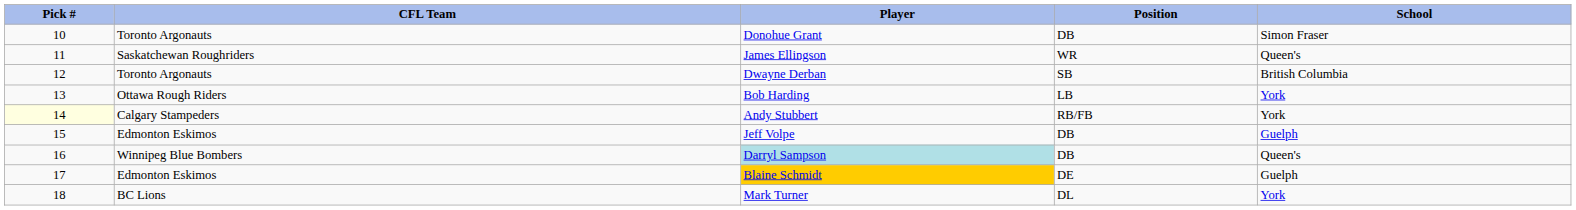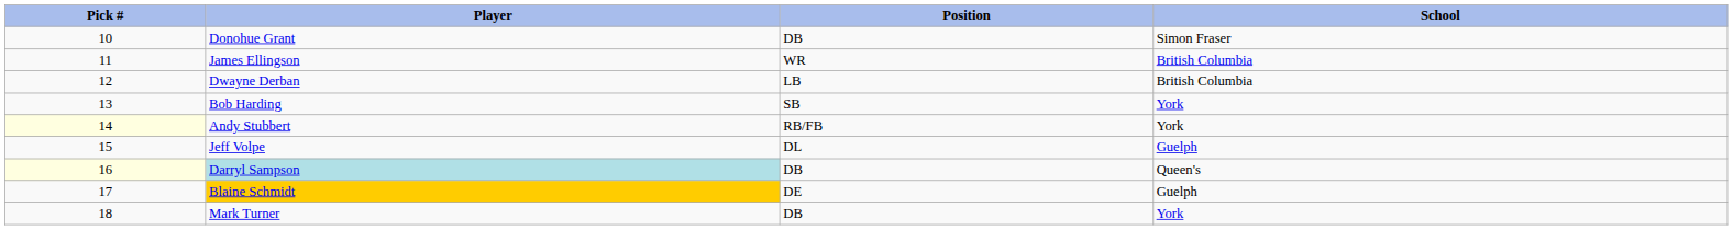- column: CFL Team | Toronto Argonauts | Saskatchewan Roughriders | Toronto Argonauts | Ottawa Rough Riders | Calgary Stampeders | Edmonton Eskimos | Winnipeg Blue Bombers | Edmonton Eskimos | BC Lions
James Ellingson | School: Queen's -> British Columbia
Dwayne Derban | Position: SB -> LB
Bob Harding | Position: LB -> SB
Jeff Volpe | Position: DB -> DL
Darryl Sampson | Pick #: no background -> lightyellow background
Mark Turner | Position: DL -> DB
